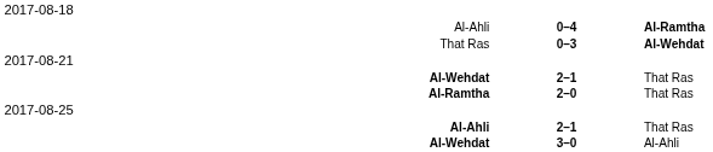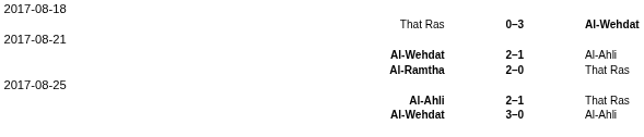- row: Al-Ahli | 0–4 | Al-Ramtha
Al-Wehdat / 2–1 | column 3: That Ras -> Al-Ahli
